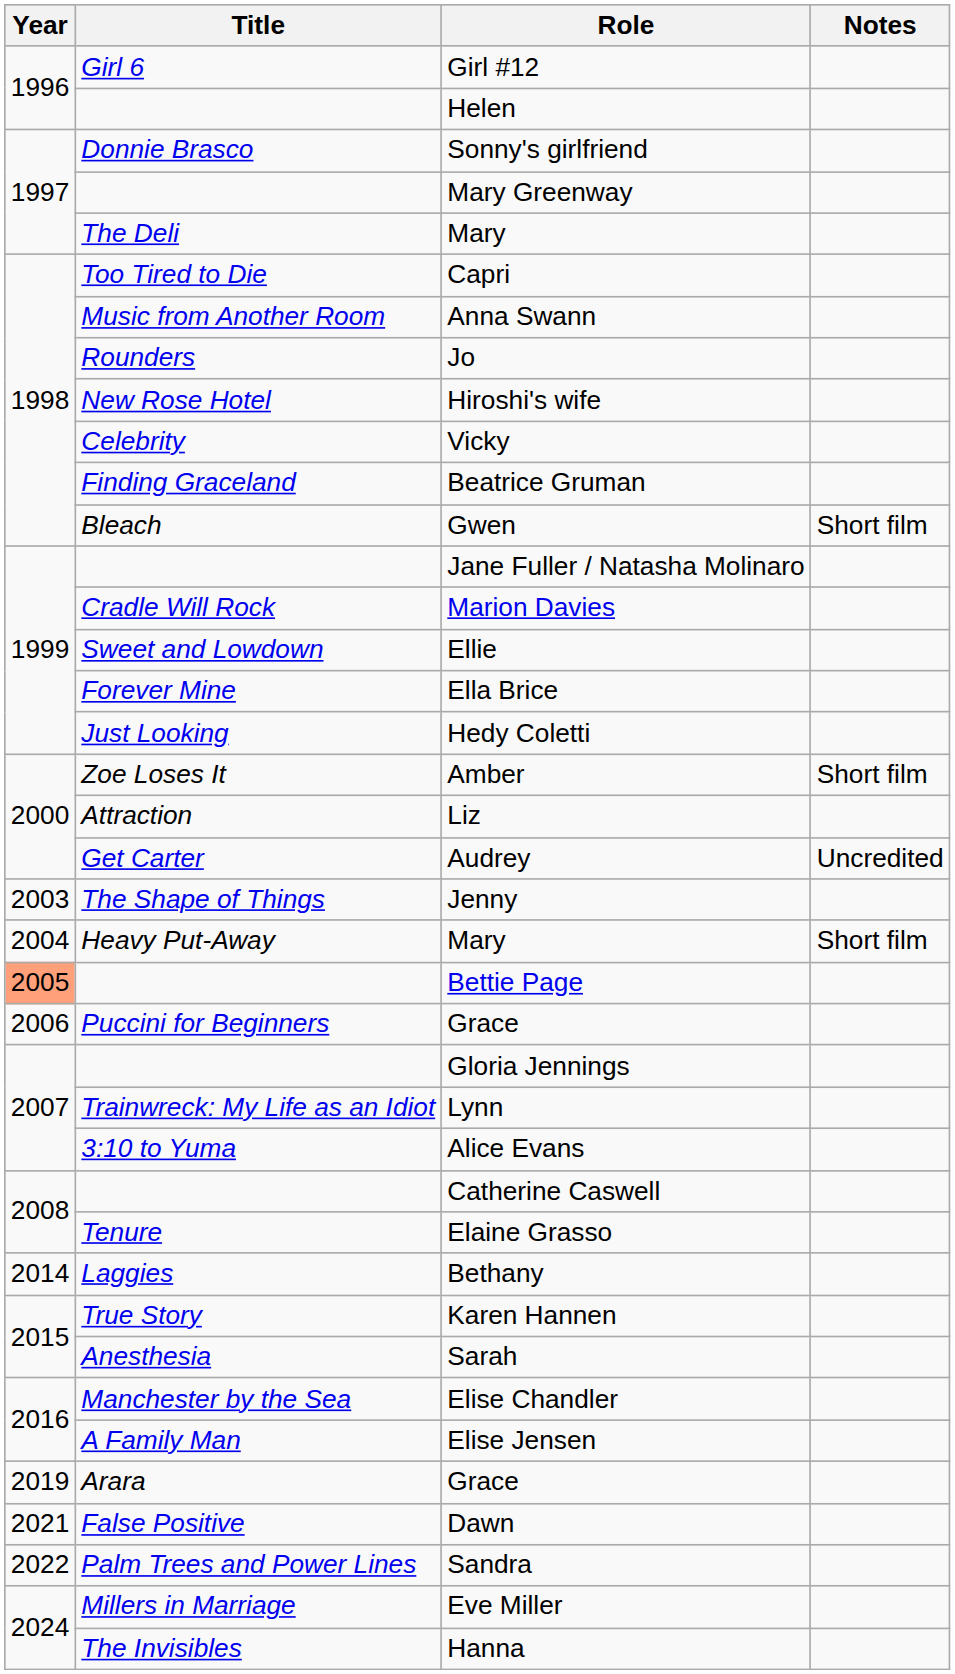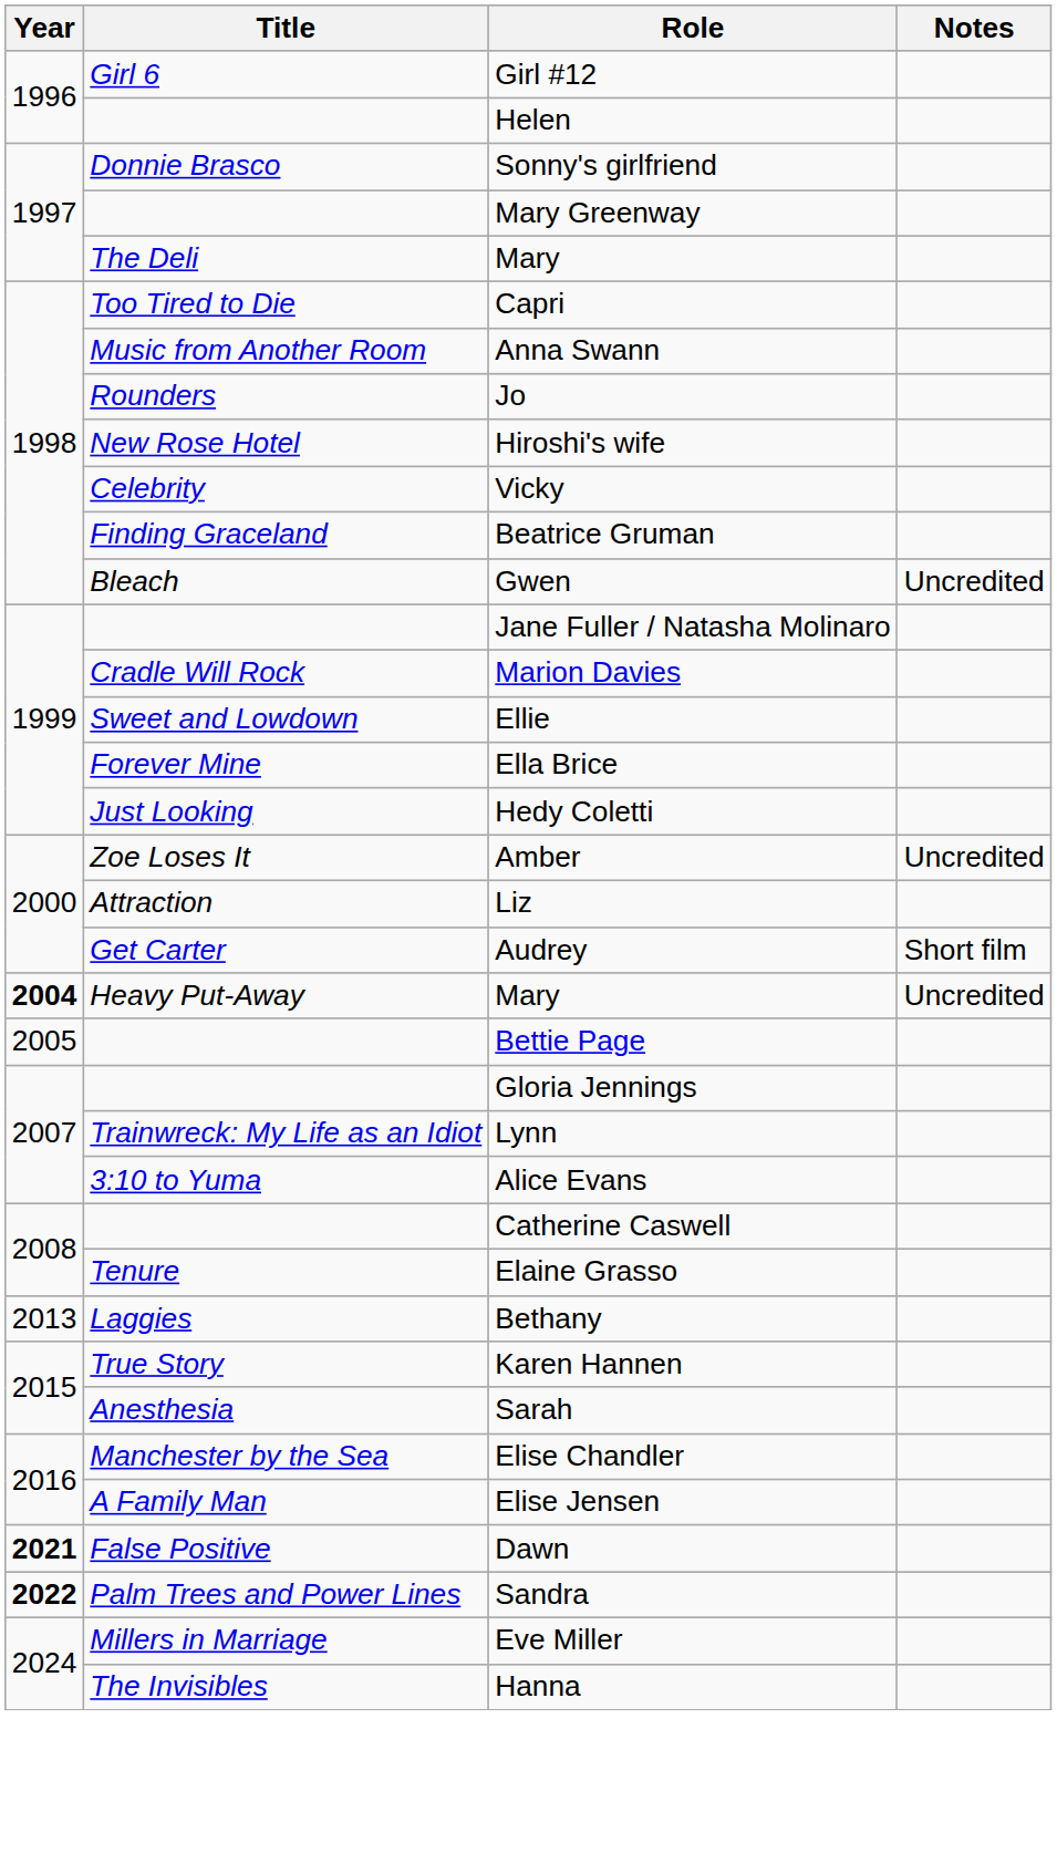Gwen | Notes: Short film -> Uncredited
Amber | Notes: Short film -> Uncredited
Audrey | Notes: Uncredited -> Short film
- row: 2003 | The Shape of Things | Jenny
Heavy Put-Away / Mary | Year: normal -> bold
Heavy Put-Away / Mary | Notes: Short film -> Uncredited
Bettie Page | Year: lightsalmon background -> no background
- row: 2006 | Puccini for Beginners | Grace
Bethany | Year: 2014 -> 2013
- row: 2019 | Arara | Grace
Dawn | Year: normal -> bold
Sandra | Year: normal -> bold
